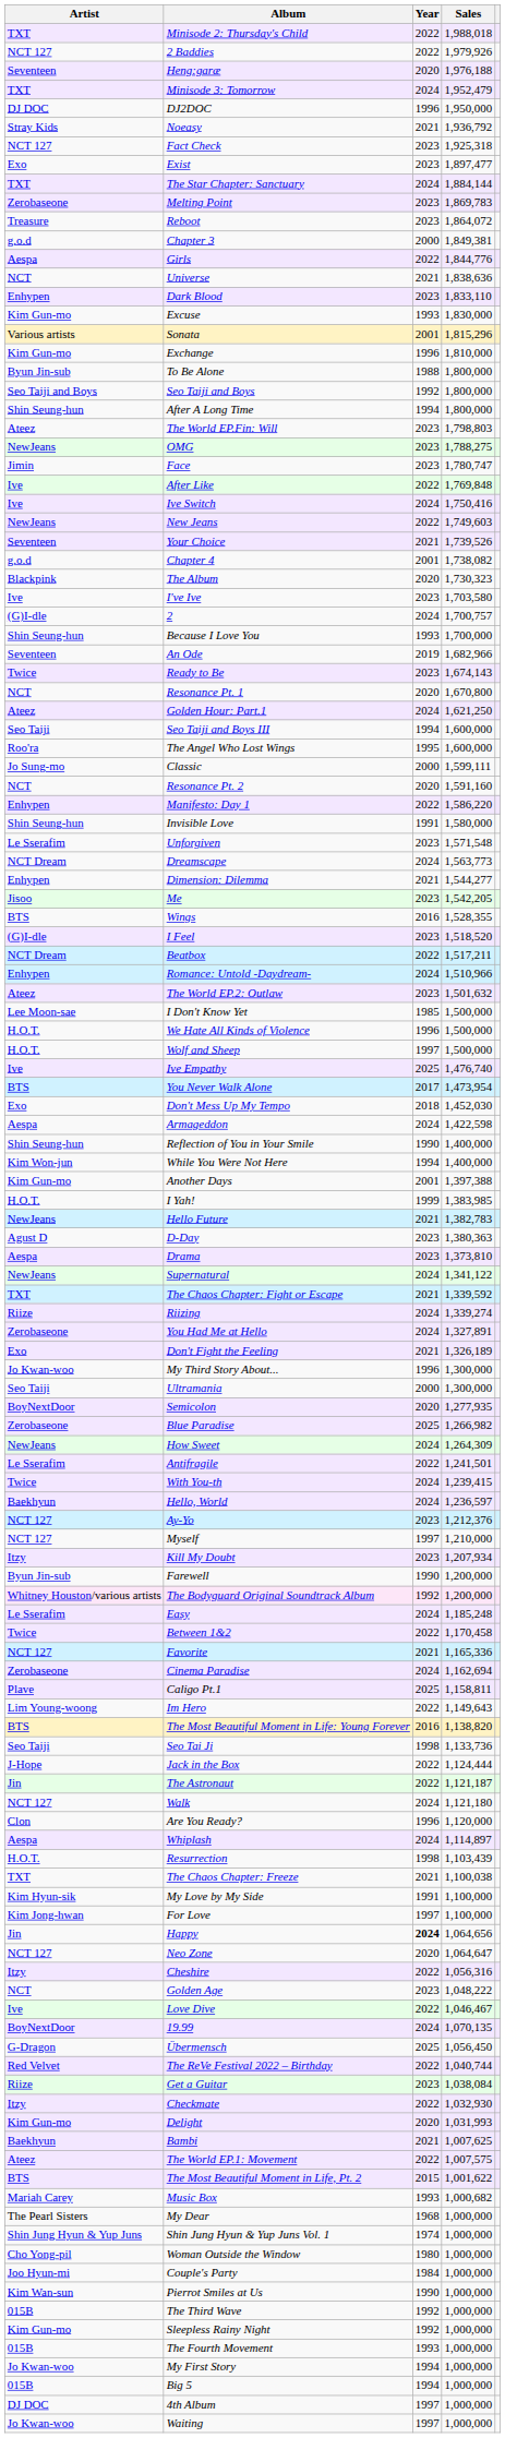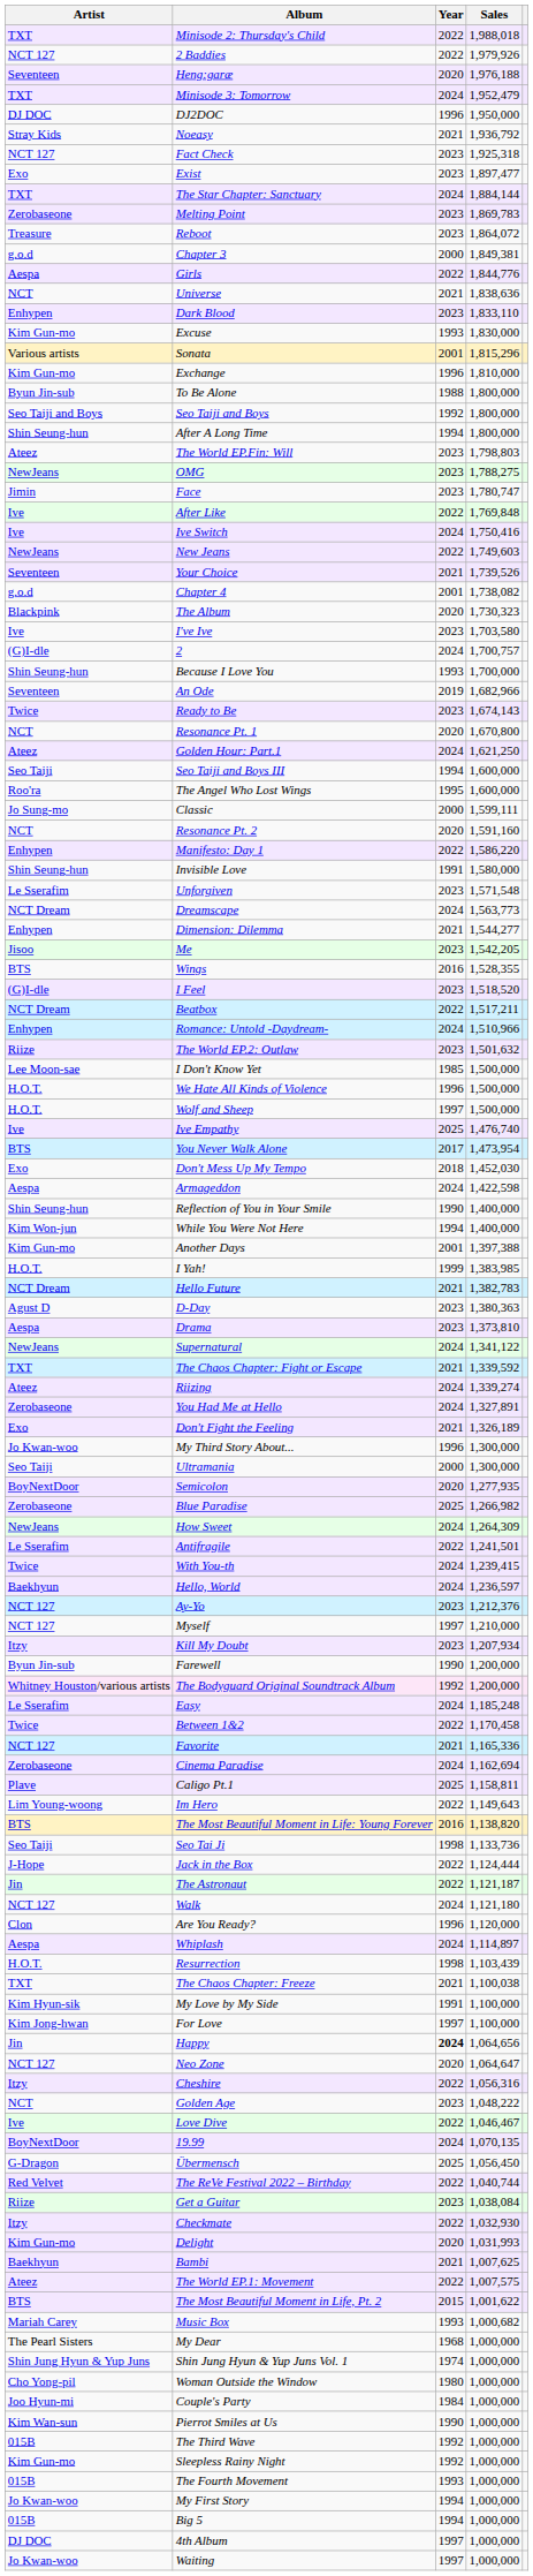The World EP.2: Outlaw | Artist: Ateez -> Riize
Hello Future | Artist: NewJeans -> NCT Dream
Riizing | Artist: Riize -> Ateez
